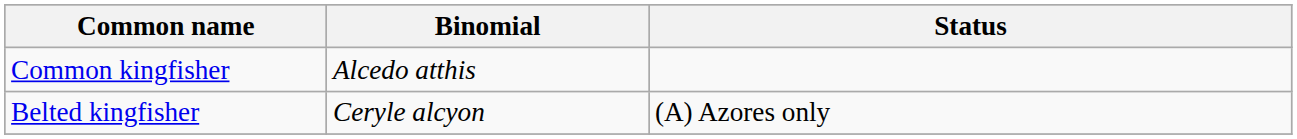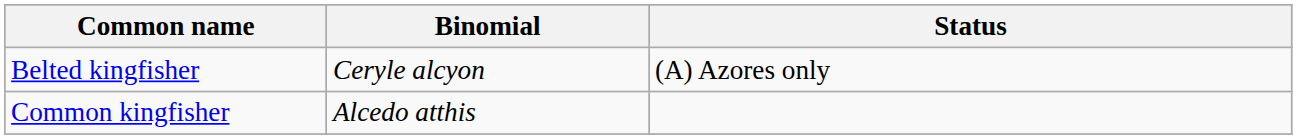rows swapped: Common kingfisher <-> Belted kingfisher
